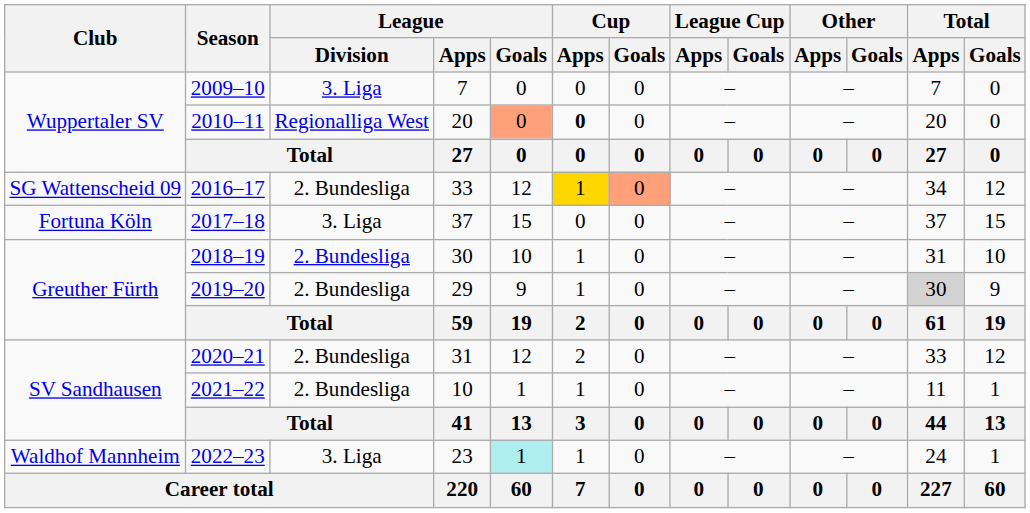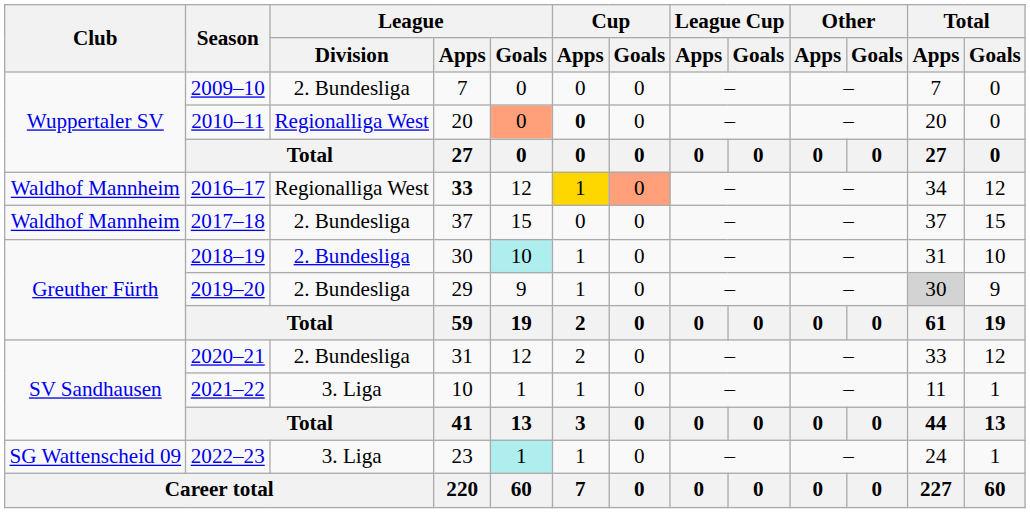2009–10 | League / Division: 3. Liga -> 2. Bundesliga
2016–17 | Club: SG Wattenscheid 09 -> Waldhof Mannheim
2016–17 | League / Division: 2. Bundesliga -> Regionalliga West
2016–17 | League / Apps: normal -> bold
2017–18 | Club: Fortuna Köln -> Waldhof Mannheim
2017–18 | League / Division: 3. Liga -> 2. Bundesliga
2018–19 | League / Goals: no background -> paleturquoise background
2021–22 | League / Division: 2. Bundesliga -> 3. Liga
2022–23 | Club: Waldhof Mannheim -> SG Wattenscheid 09
